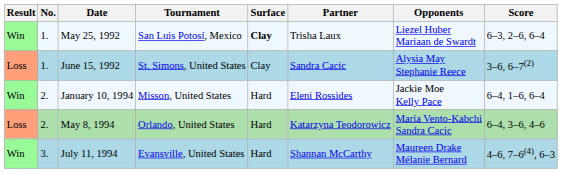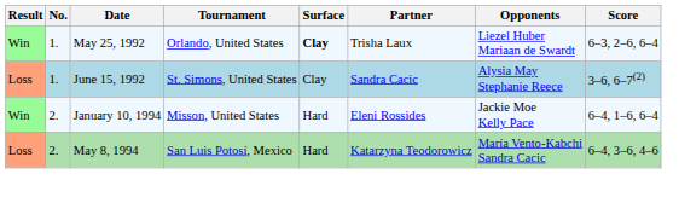May 25, 1992 | Tournament: San Luis Potosí, Mexico -> Orlando, United States
May 8, 1994 | Tournament: Orlando, United States -> San Luis Potosí, Mexico
- row: Win | 3. | July 11, 1994 | Evansville, United States | Hard | Shannan McCarthy | Maureen Drake Mélanie Bernard | 4–6, 7–6(4), 6–3
